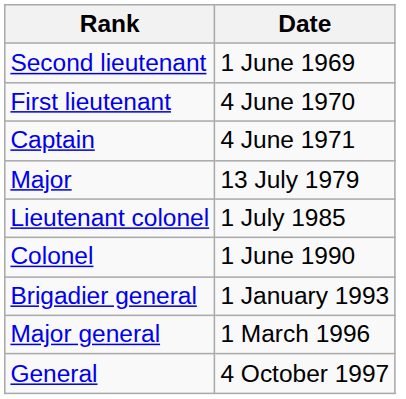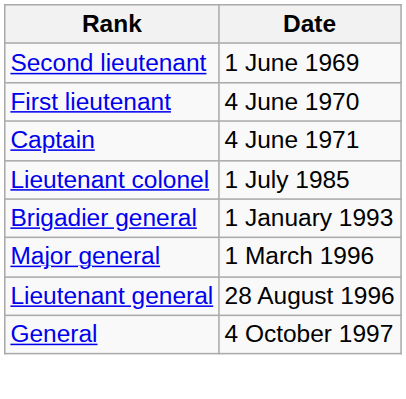- row: Major | 13 July 1979
- row: Colonel | 1 June 1990
+ row: Lieutenant general | 28 August 1996
